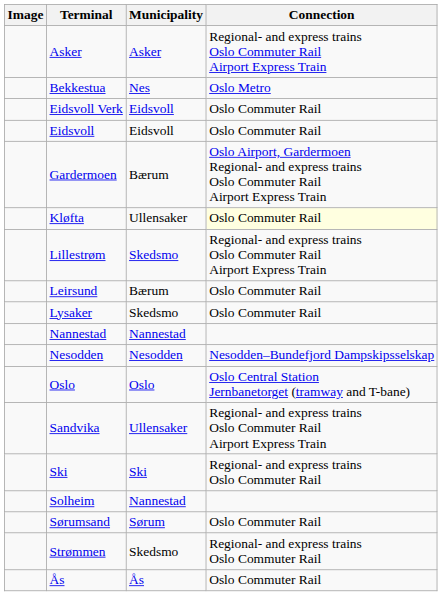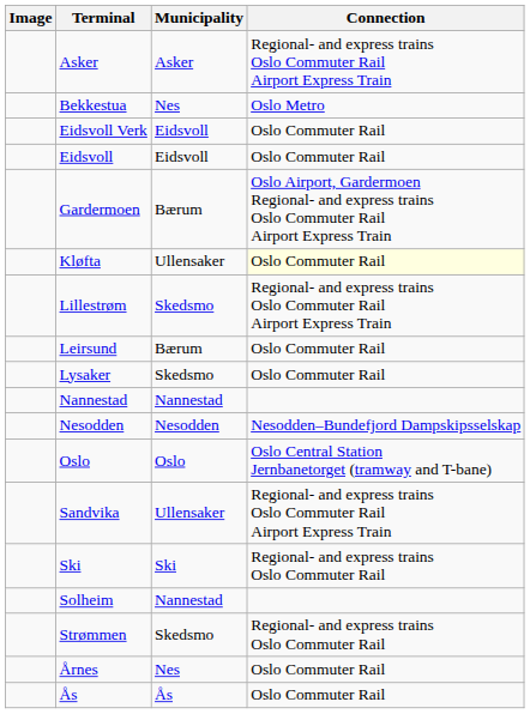- row: Sørumsand | Sørum | Oslo Commuter Rail
+ row: Årnes | Nes | Oslo Commuter Rail
